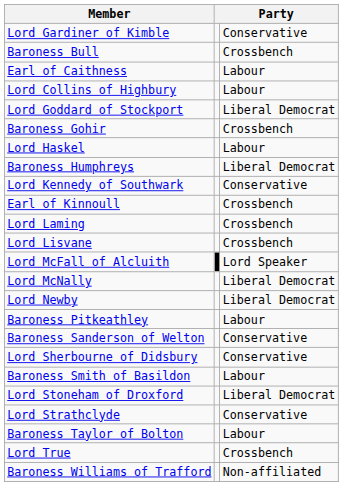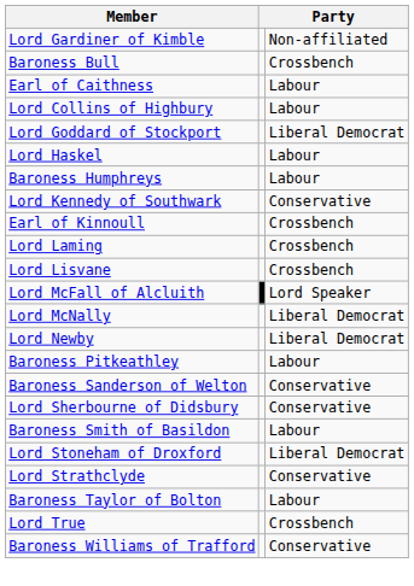Lord Gardiner of Kimble | column 3: Conservative -> Non-affiliated
- row: Baroness Gohir | Crossbench
Baroness Humphreys | column 3: Liberal Democrat -> Labour
Baroness Williams of Trafford | column 3: Non-affiliated -> Conservative
